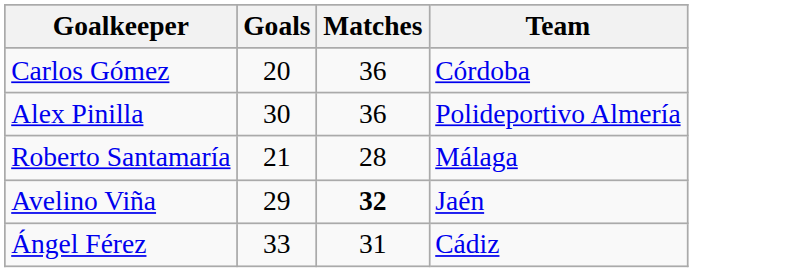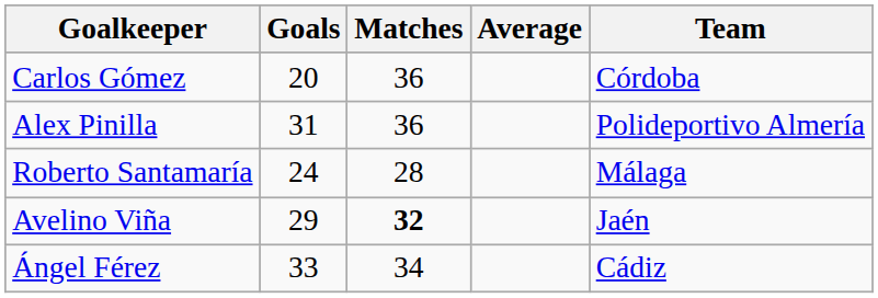+ column: Average
Alex Pinilla | Goals: 30 -> 31
Roberto Santamaría | Goals: 21 -> 24
Ángel Férez | Matches: 31 -> 34
